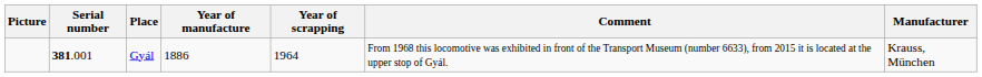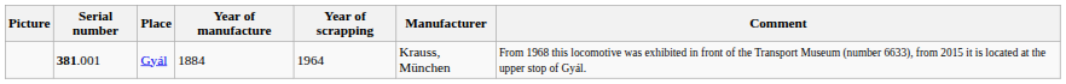columns swapped: Manufacturer <-> Comment
Gyál | Year of manufacture: 1886 -> 1884
